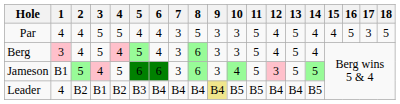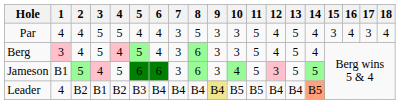Par | 15: 4 -> 3
Par | 16: 5 -> 4
Par | 18: 5 -> 4
Leader | 14: no background -> lightsalmon background
